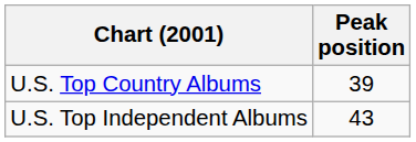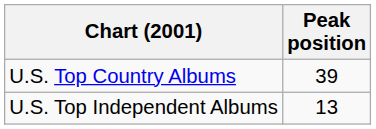U.S. Top Independent Albums | Peak position: 43 -> 13
